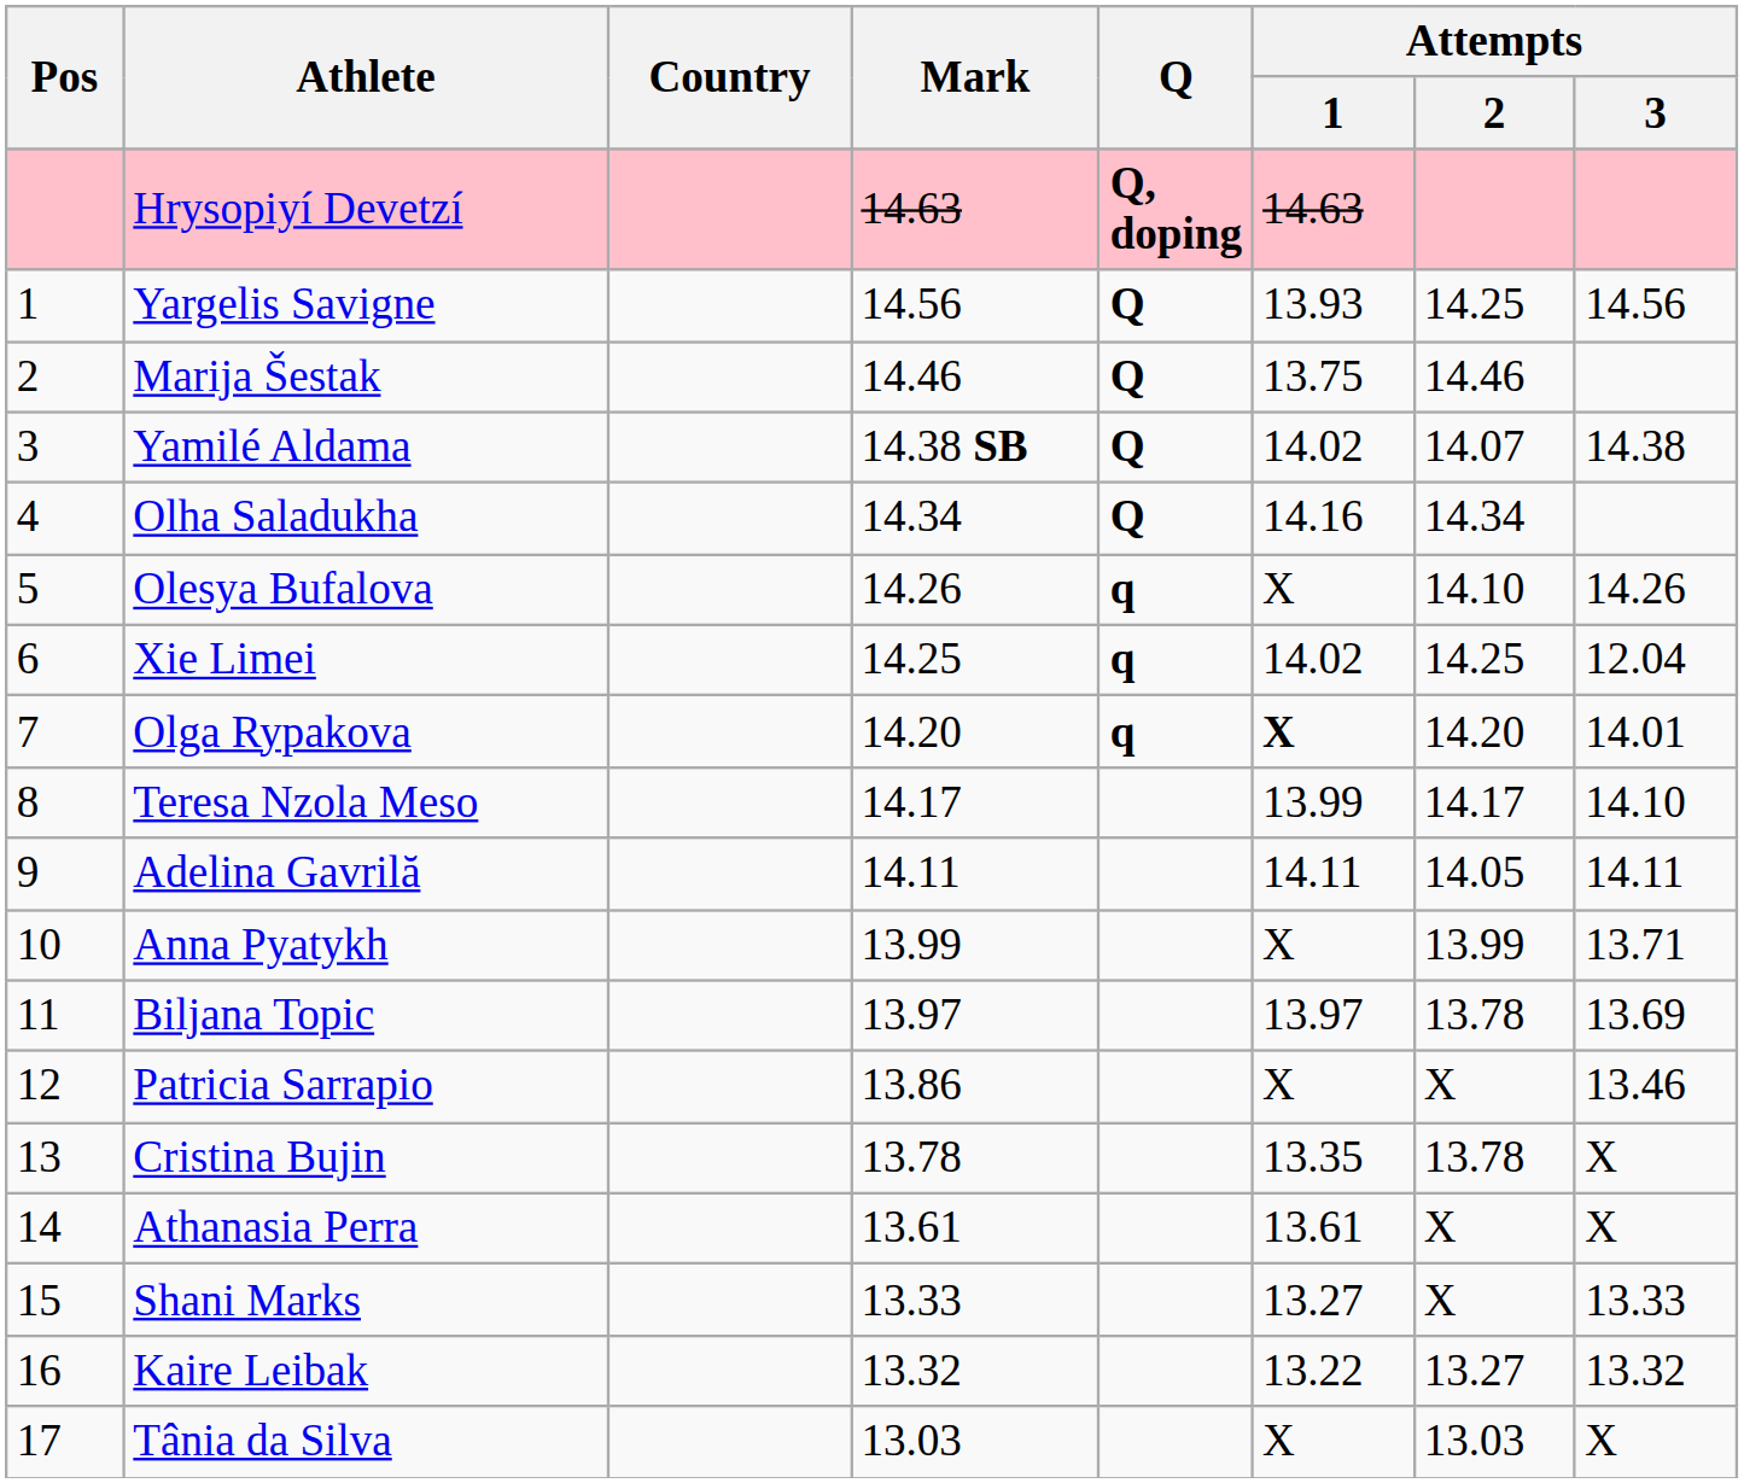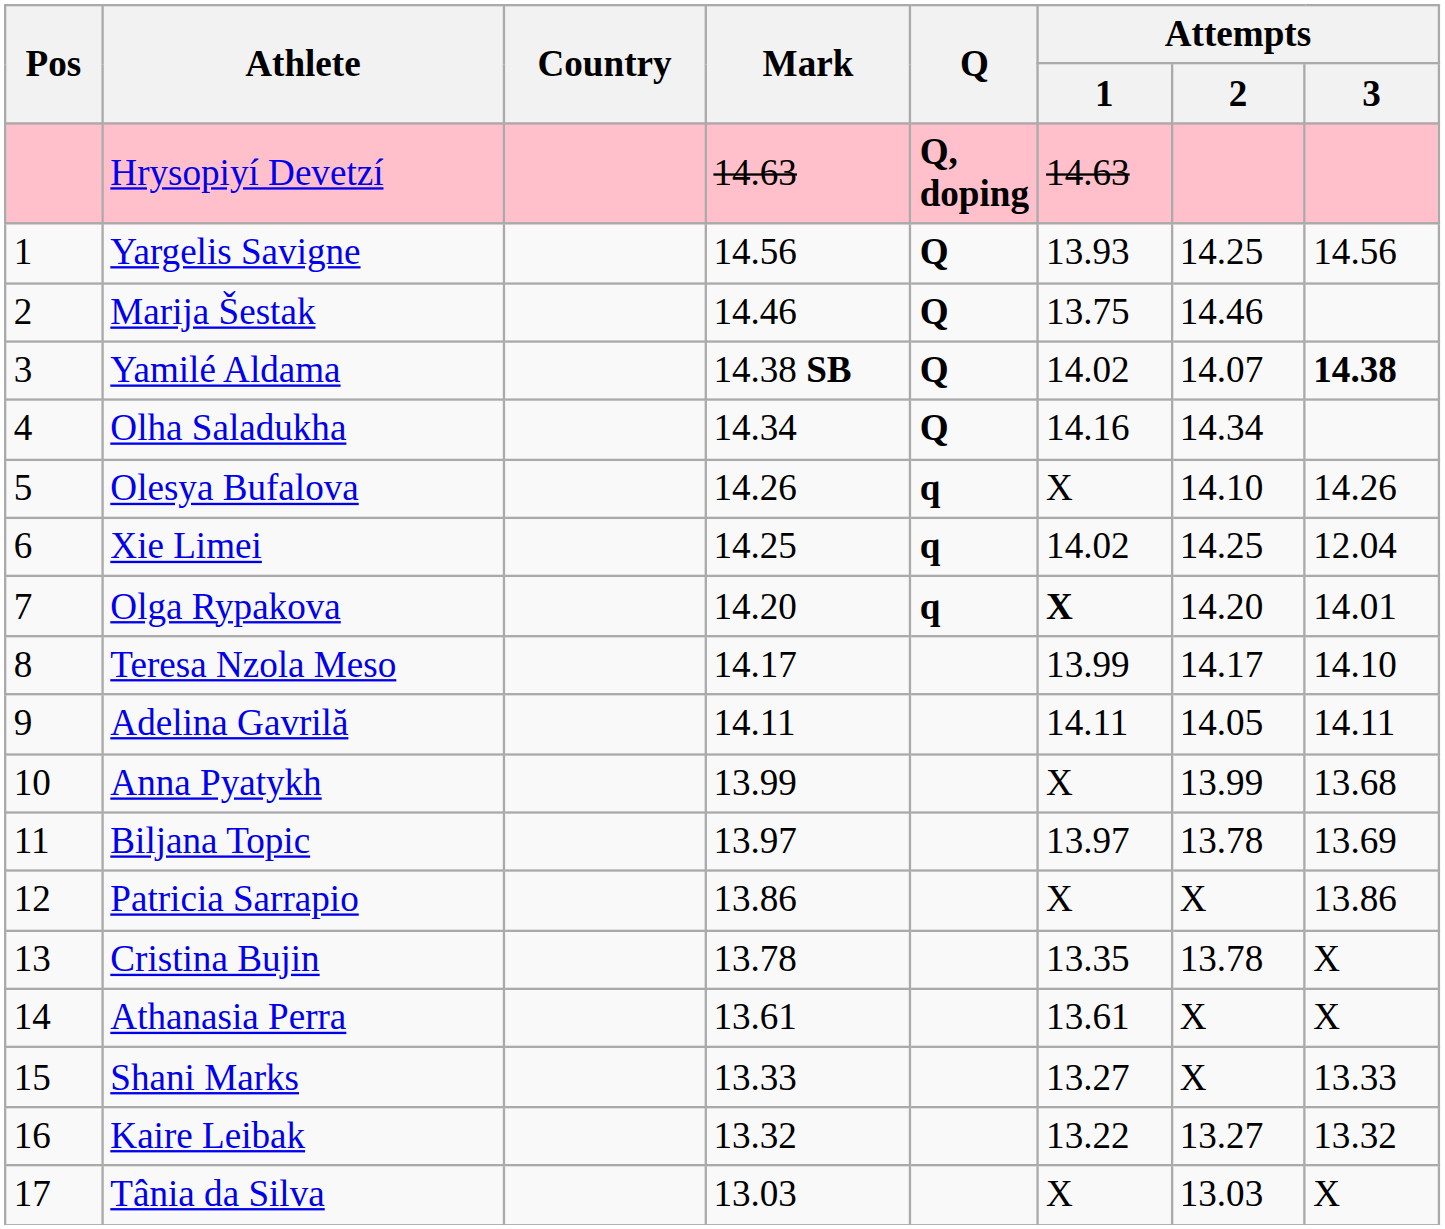Yamilé Aldama | Attempts / 3: normal -> bold
Anna Pyatykh | Attempts / 3: 13.71 -> 13.68
Patricia Sarrapio | Attempts / 3: 13.46 -> 13.86
